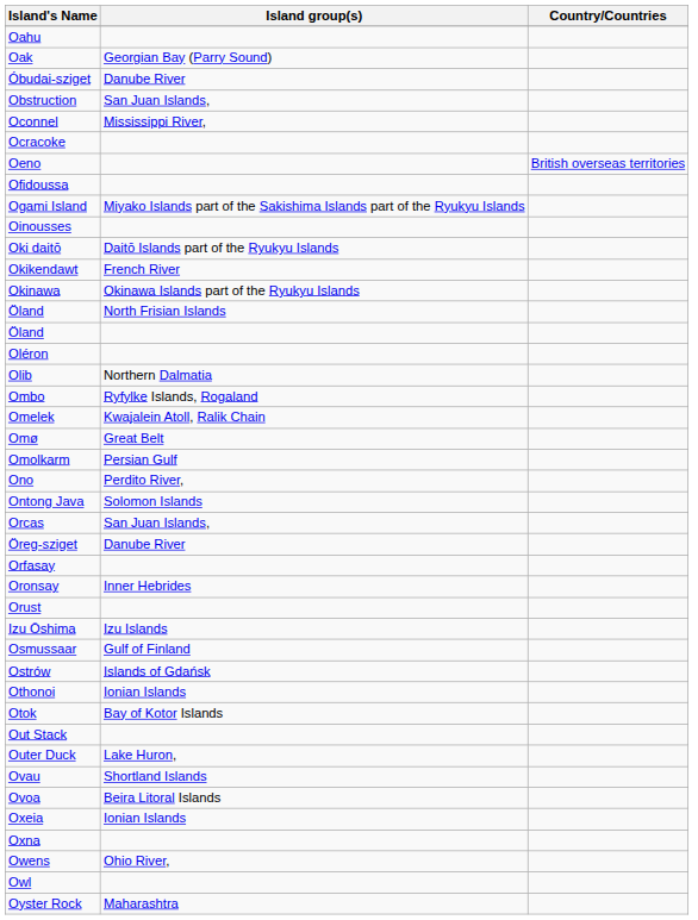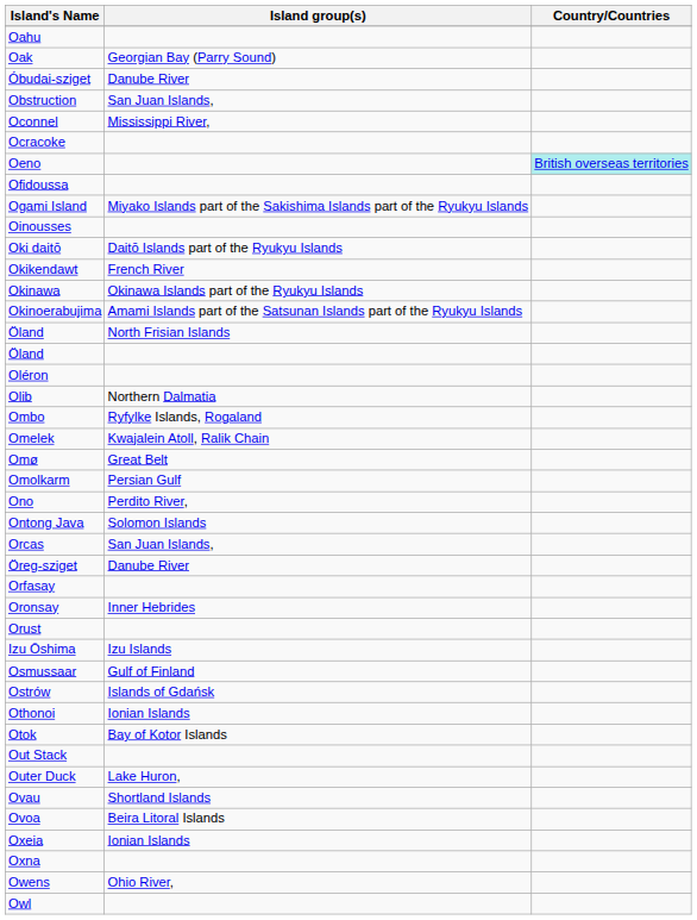Oeno | Country/Countries: no background -> paleturquoise background
+ row: Okinoerabujima | Amami Islands part of the Satsunan Islands part of the Ryukyu Islands
- row: Oyster Rock | Maharashtra
